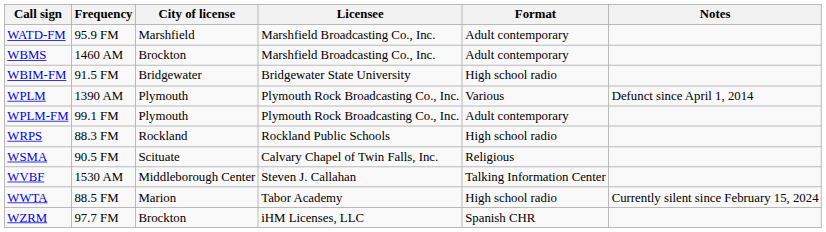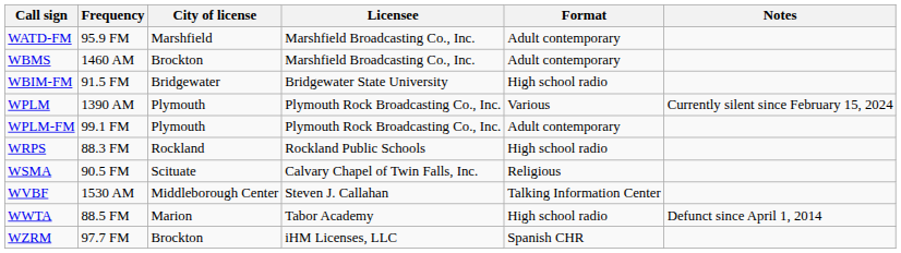WPLM | Notes: Defunct since April 1, 2014 -> Currently silent since February 15, 2024
WWTA | Notes: Currently silent since February 15, 2024 -> Defunct since April 1, 2014
